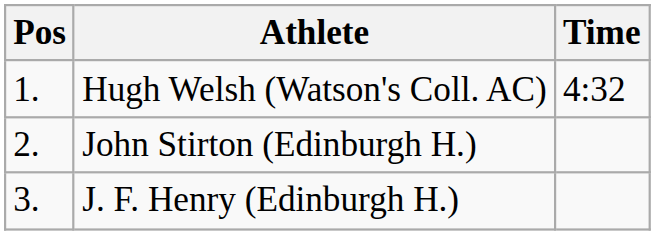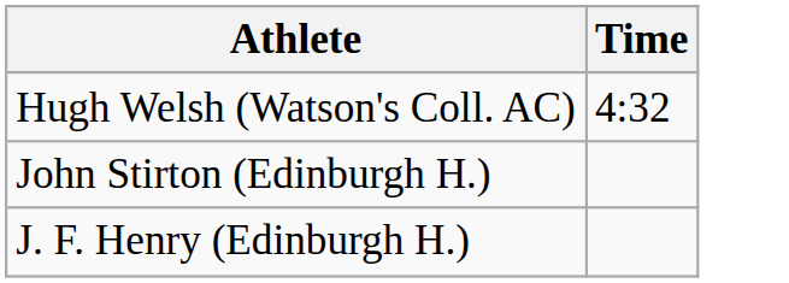- column: Pos | 1. | 2. | 3.
